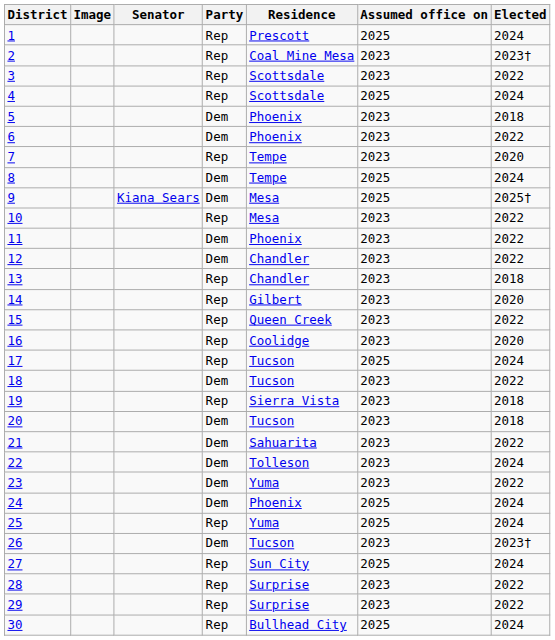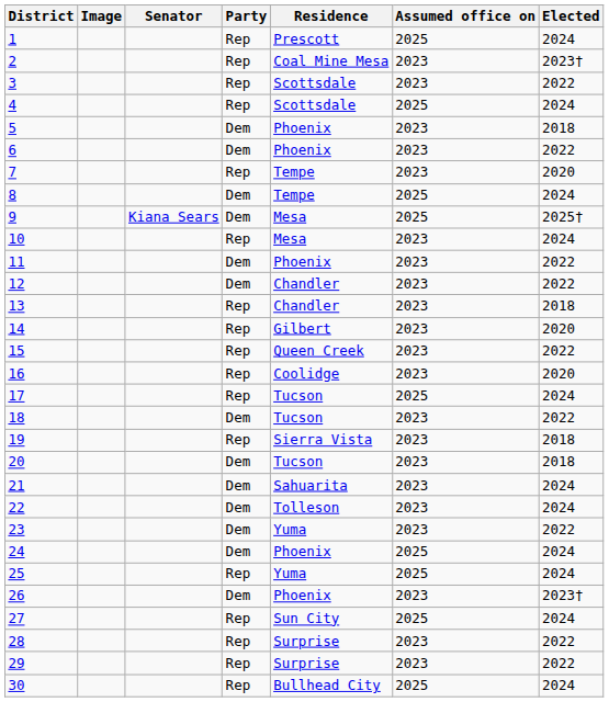10 | Elected: 2022 -> 2024
21 | Elected: 2022 -> 2024
26 | Residence: Tucson -> Phoenix
